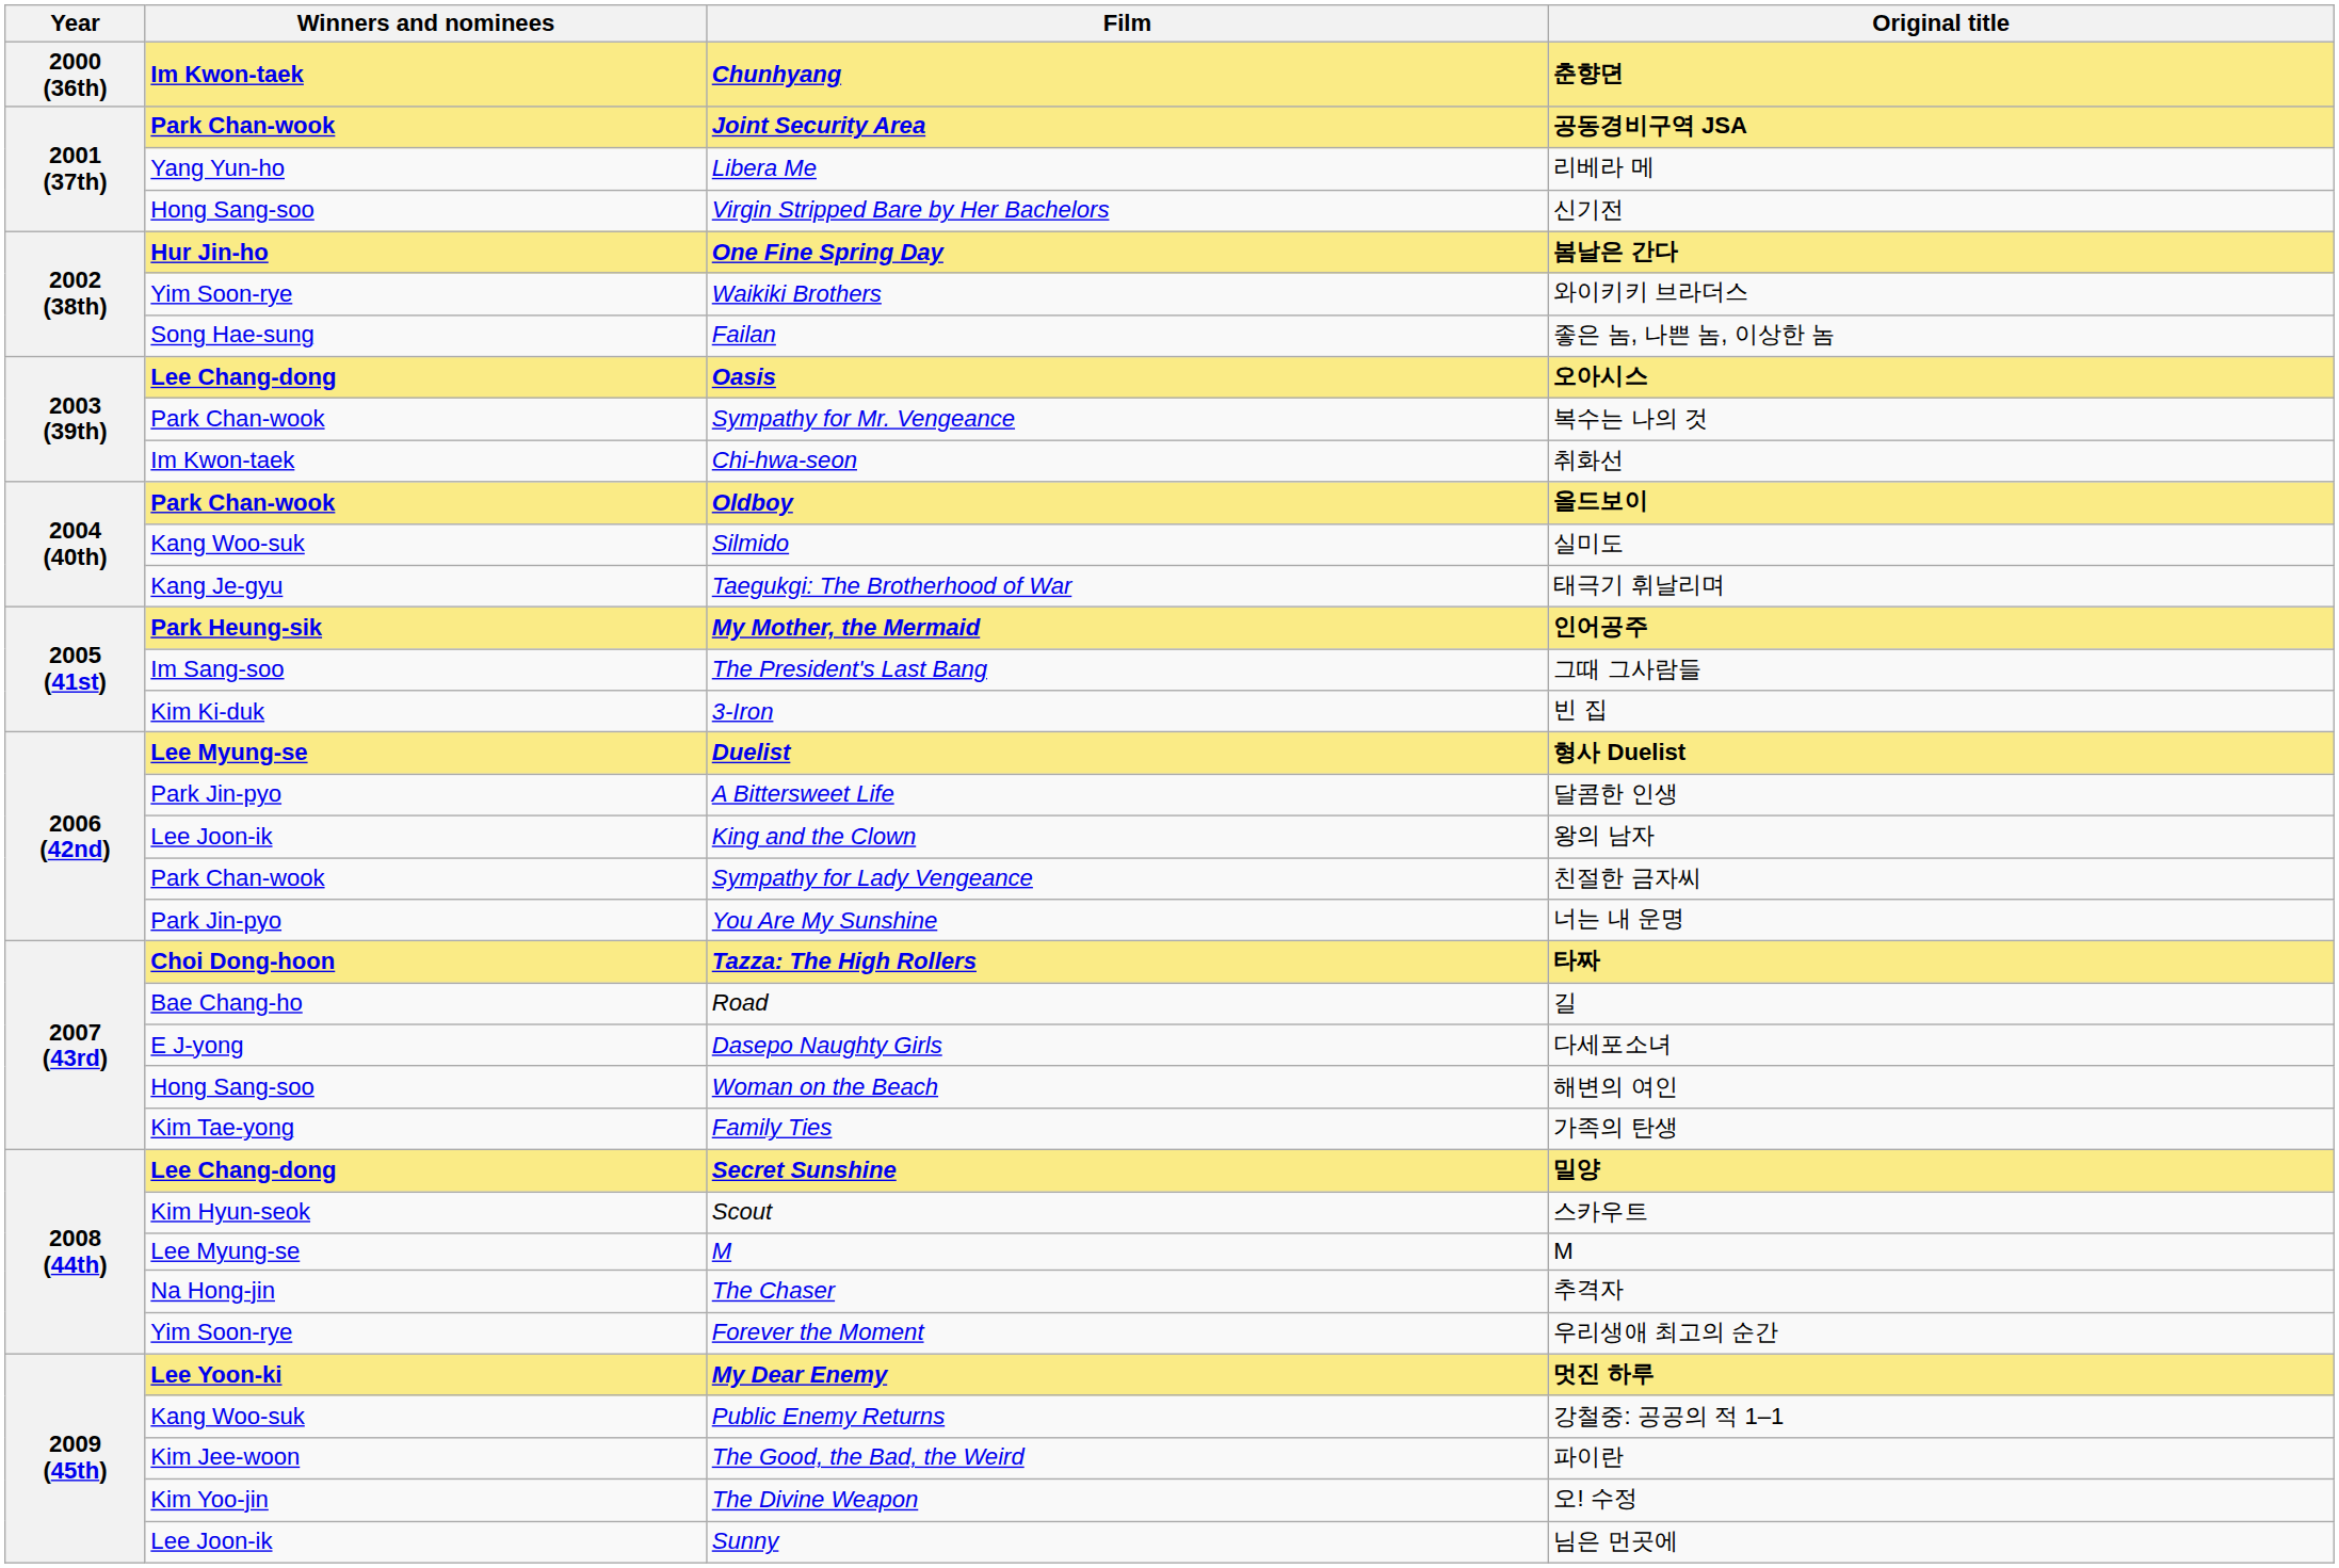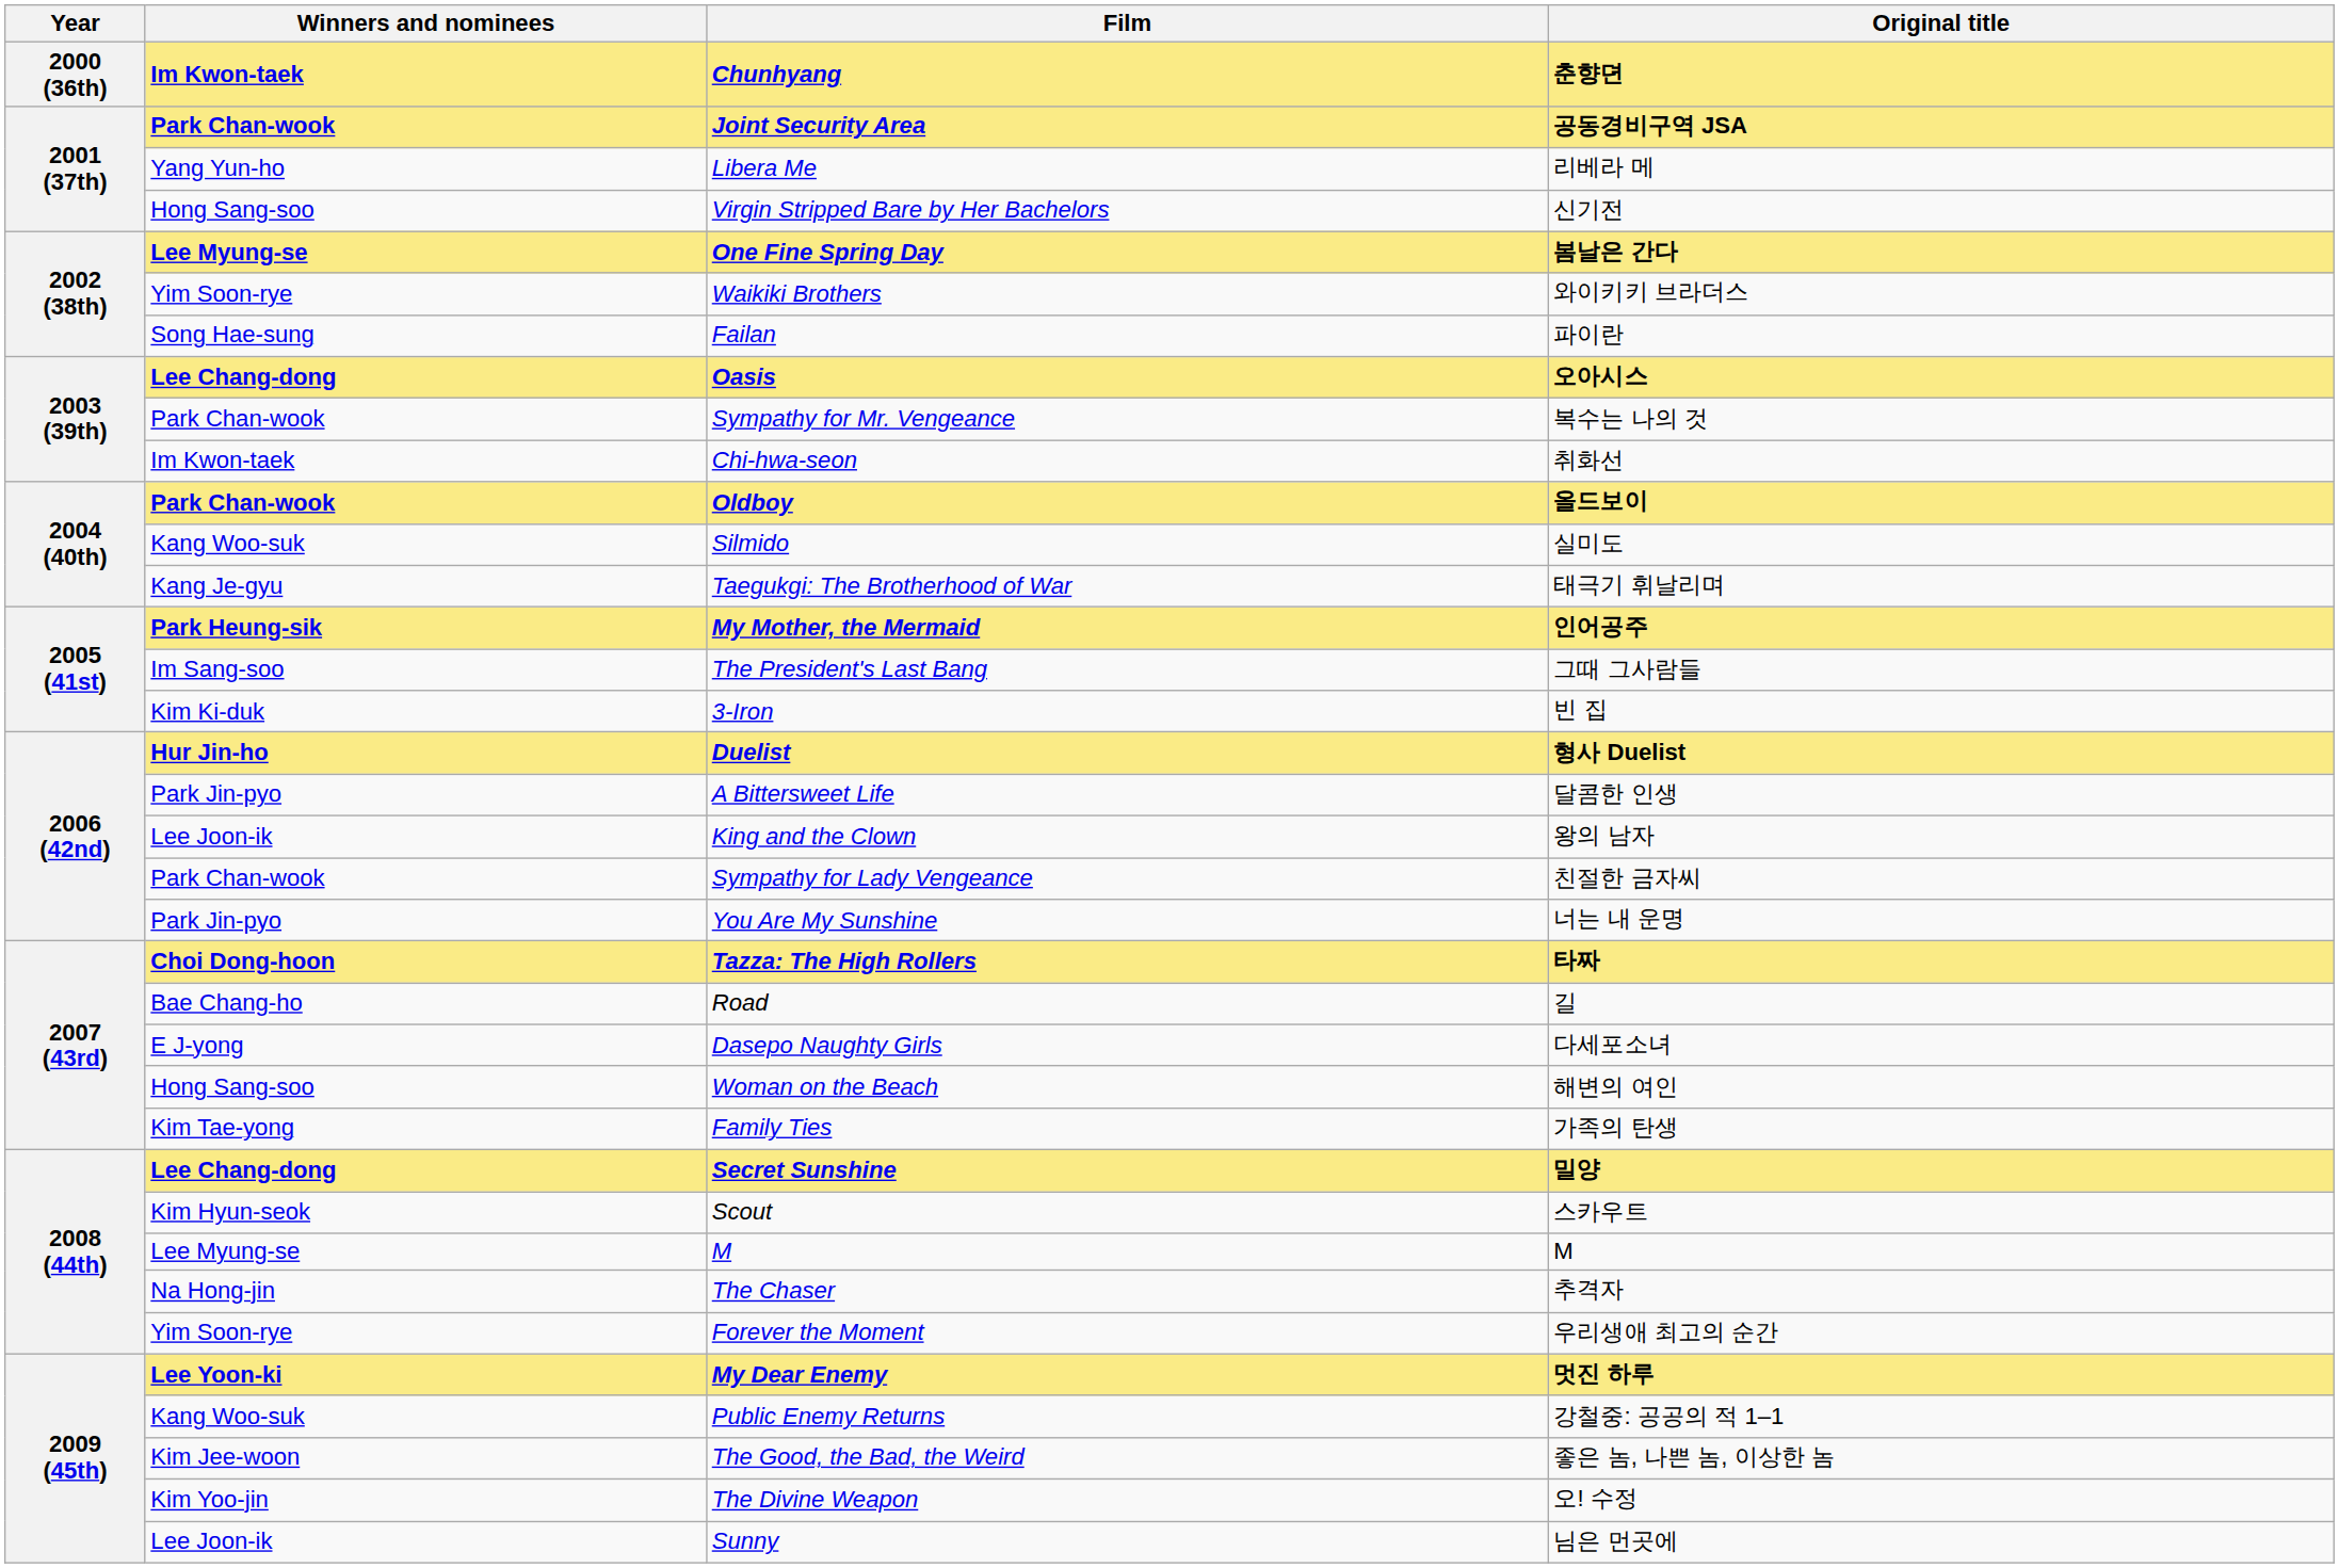One Fine Spring Day | Winners and nominees: Hur Jin-ho -> Lee Myung-se
Failan | Original title: 좋은 놈, 나쁜 놈, 이상한 놈 -> 파이란
Duelist | Winners and nominees: Lee Myung-se -> Hur Jin-ho
The Good, the Bad, the Weird | Original title: 파이란 -> 좋은 놈, 나쁜 놈, 이상한 놈
